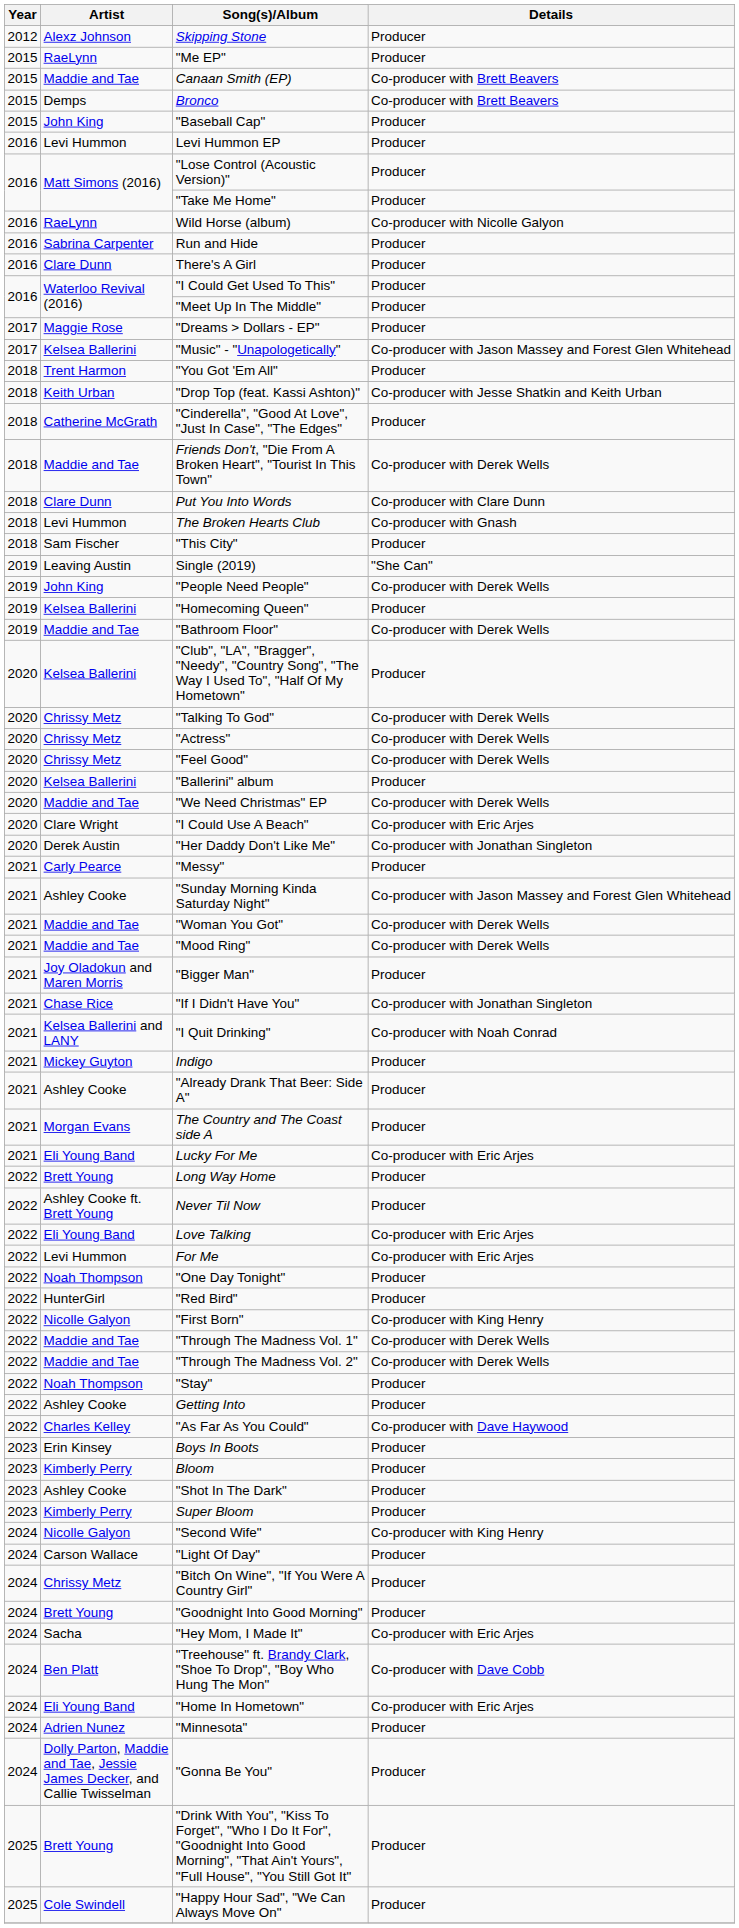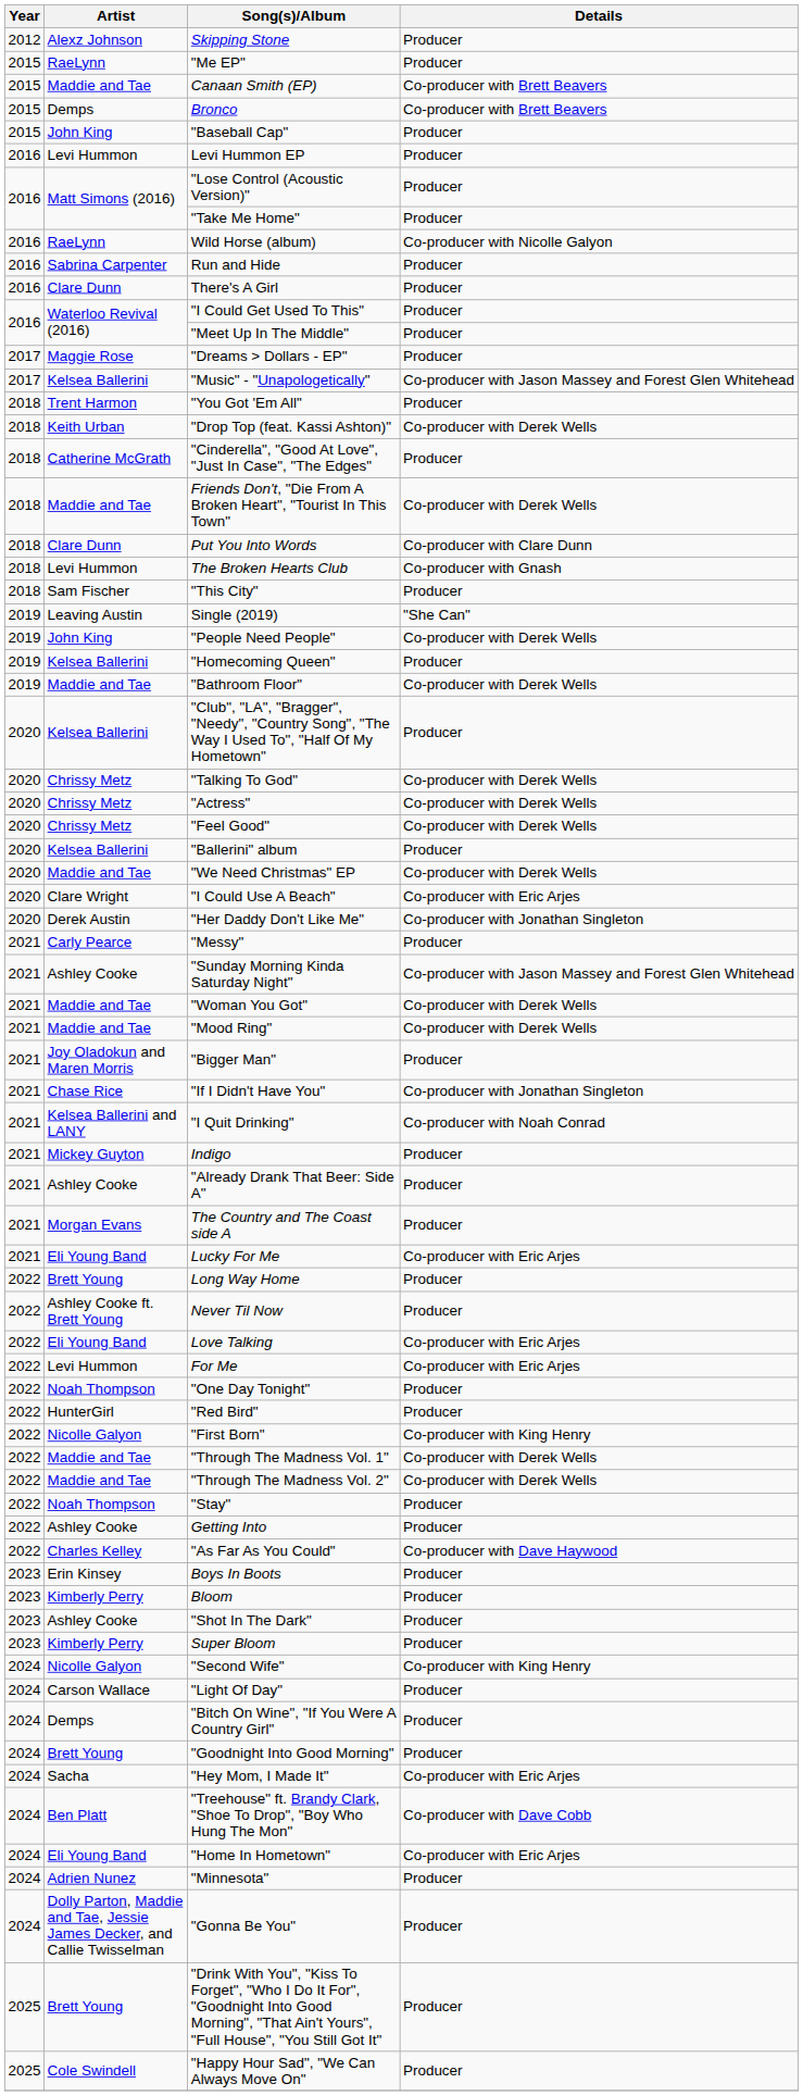"Drop Top (feat. Kassi Ashton)" | Details: Co-producer with Jesse Shatkin and Keith Urban -> Co-producer with Derek Wells
"Bitch On Wine", "If You Were A Country Girl" | Artist: Chrissy Metz -> Demps
